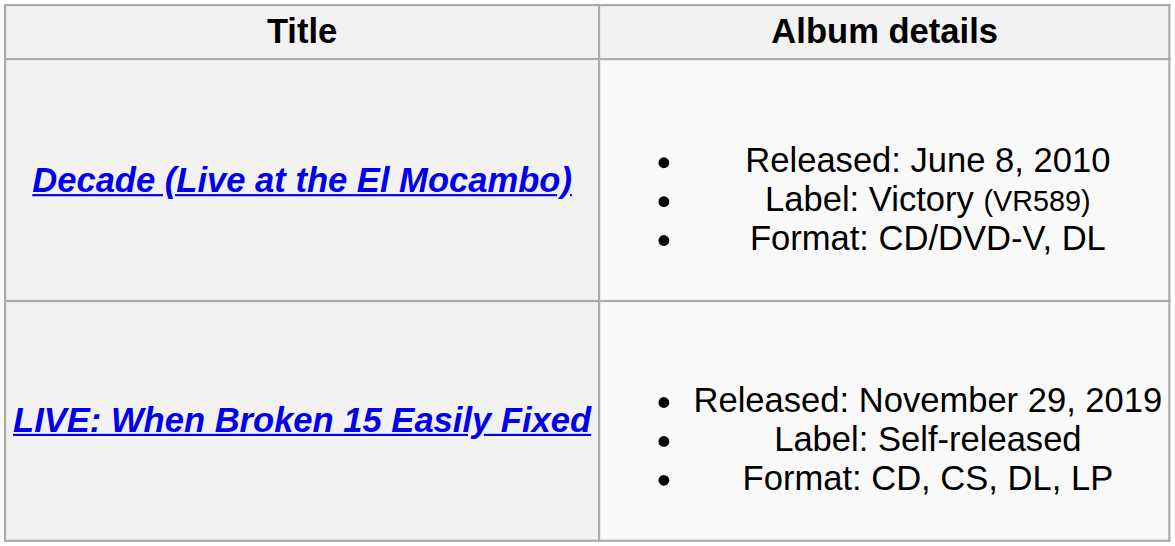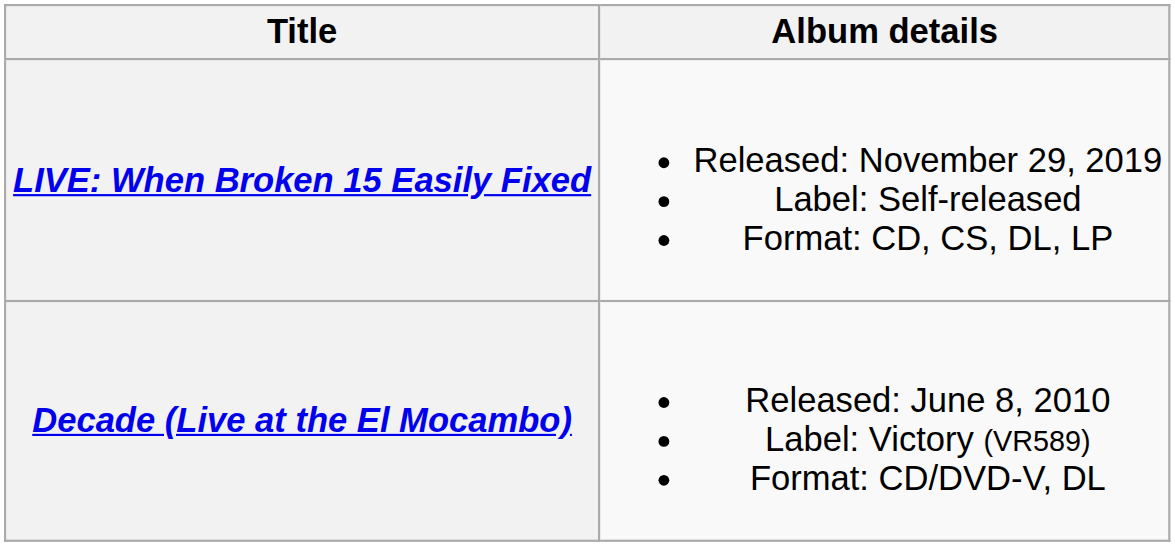rows swapped: Decade (Live at the El Mocambo) <-> LIVE: When Broken 15 Easily Fixed
